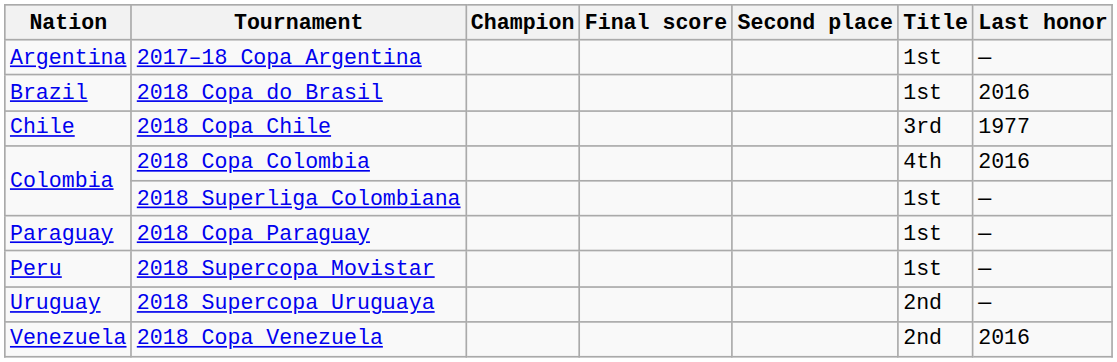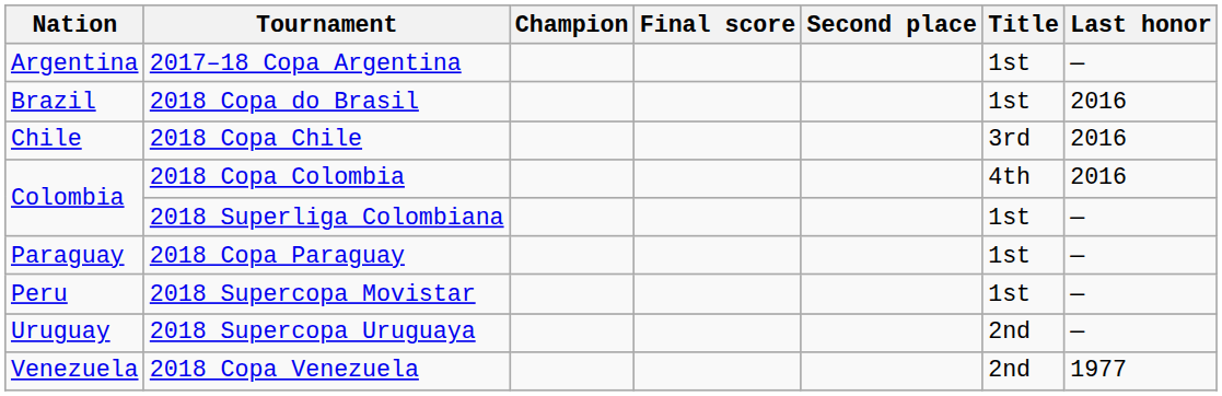2018 Copa Chile | Last honor: 1977 -> 2016
2018 Copa Venezuela | Last honor: 2016 -> 1977
